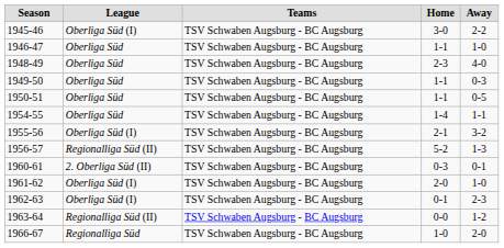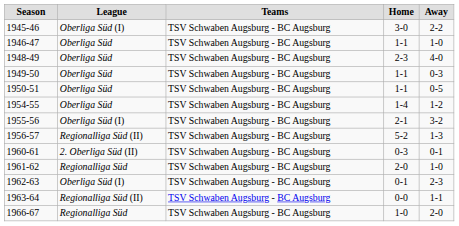1954-55 | Away: 1-1 -> 1-2
1961-62 | League: Oberliga Süd (I) -> Regionalliga Süd
1963-64 | Away: 1-2 -> 1-1
